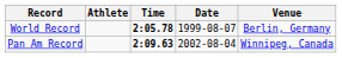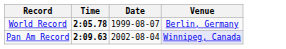- column: Athlete
Pan Am Record | Venue: no background -> lavender background
